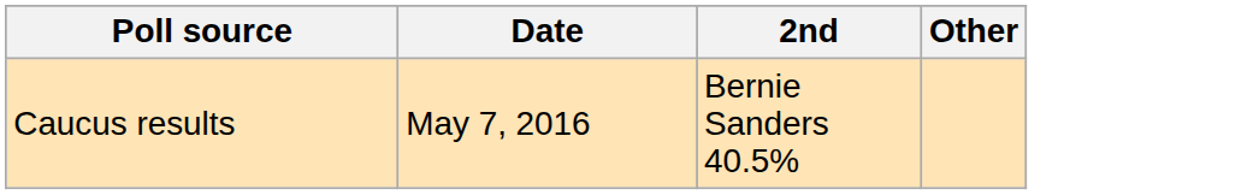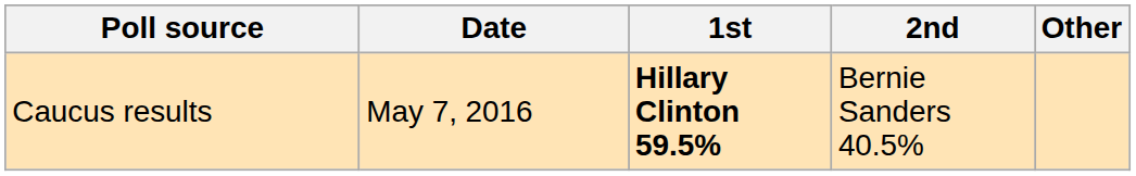+ column: 1st | Hillary Clinton 59.5%
